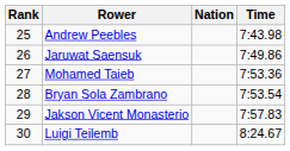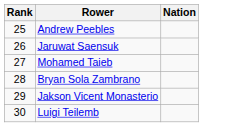- column: Time | 7:43.98 | 7:49.86 | 7:53.36 | 7:53.54 | 7:57.83 | 8:24.67
